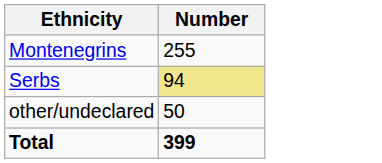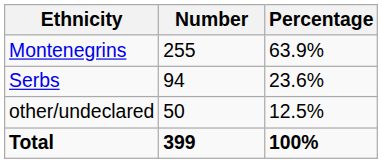+ column: Percentage | 63.9% | 23.6% | 12.5% | 100%
Serbs | Number: khaki background -> no background
